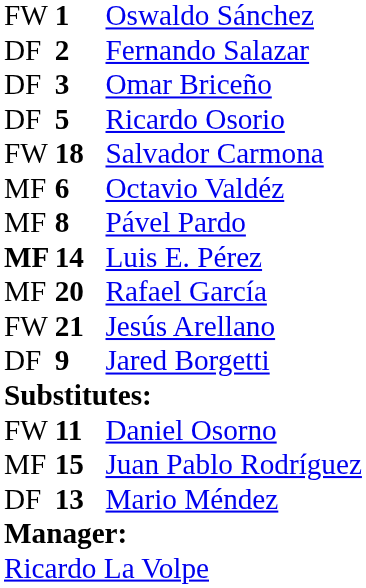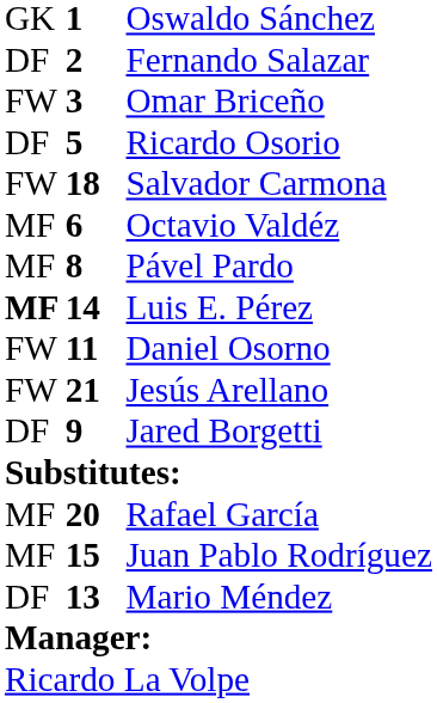Oswaldo Sánchez | column 1: FW -> GK
Omar Briceño | column 1: DF -> FW
rows swapped: Rafael García <-> Daniel Osorno
